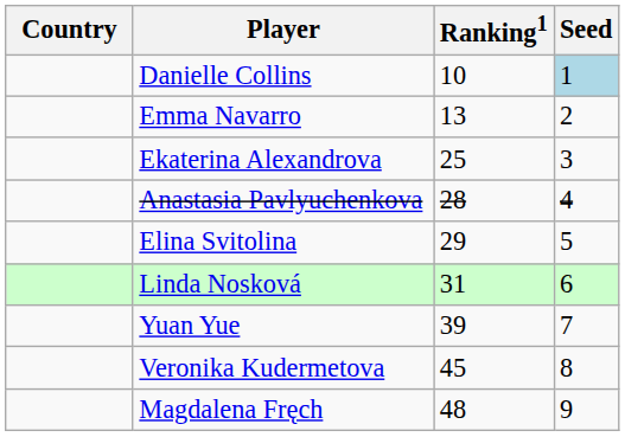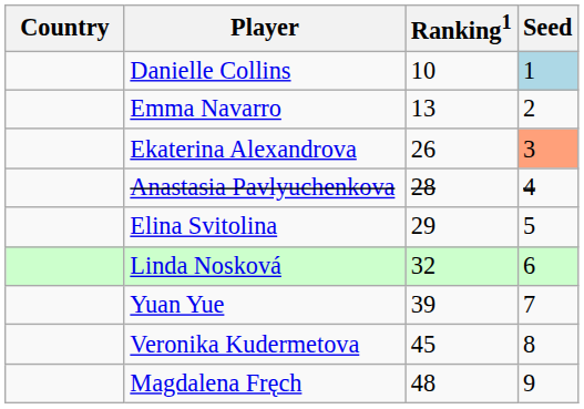Ekaterina Alexandrova | Ranking1: 25 -> 26
Ekaterina Alexandrova | Seed: no background -> lightsalmon background
Linda Nosková | Ranking1: 31 -> 32
